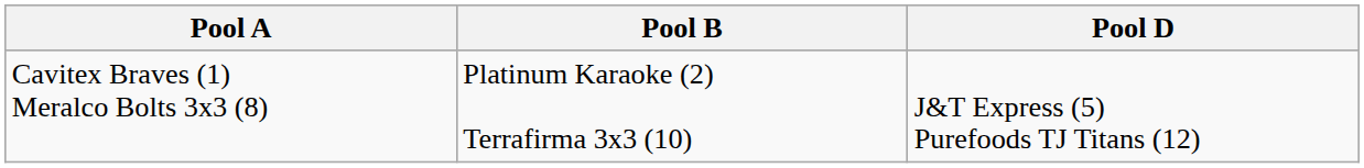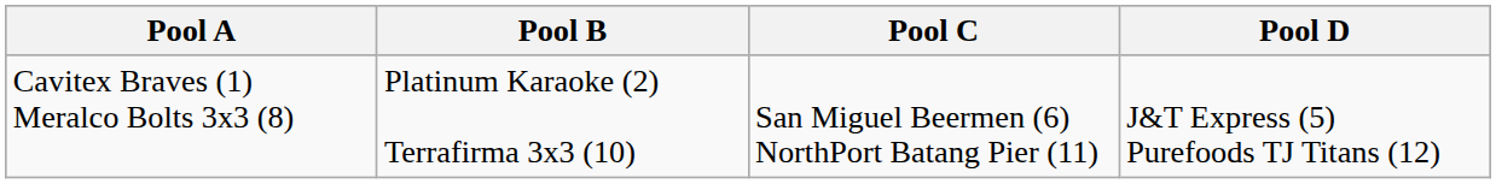+ column: Pool C | San Miguel Beermen (6) NorthPort Batang Pier (11)
